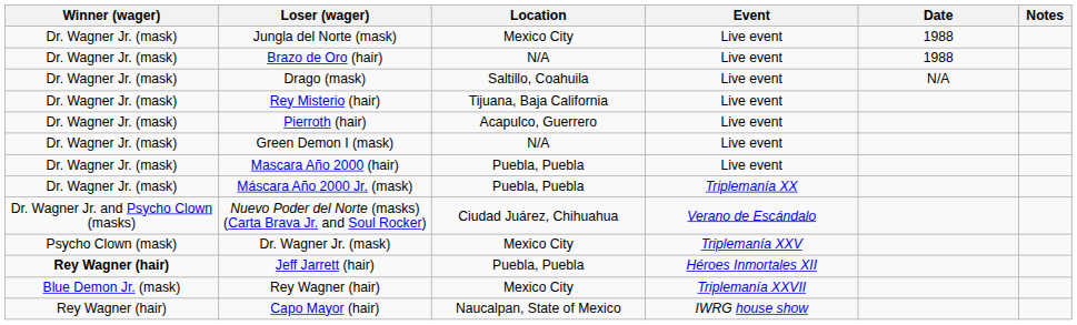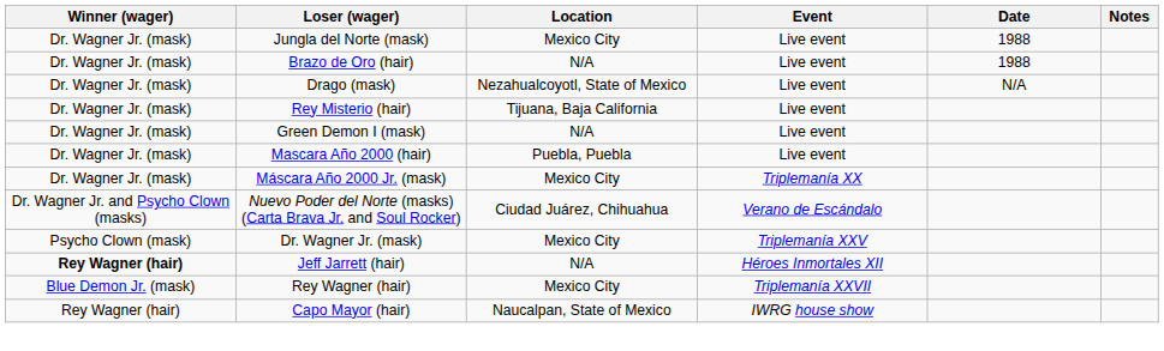Drago (mask) | Location: Saltillo, Coahuila -> Nezahualcoyotl, State of Mexico
- row: Dr. Wagner Jr. (mask) | Pierroth (hair) | Acapulco, Guerrero | Live event
Máscara Año 2000 Jr. (mask) | Location: Puebla, Puebla -> Mexico City
Jeff Jarrett (hair) | Location: Puebla, Puebla -> N/A
